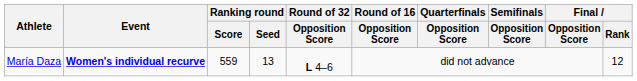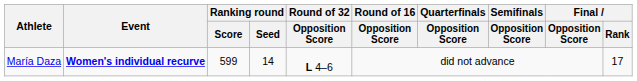María Daza | Ranking round / Score: 559 -> 599
María Daza | Ranking round / Seed: 13 -> 14
María Daza | Final / Rank: 12 -> 17
